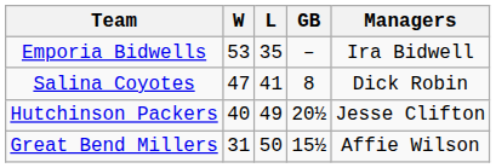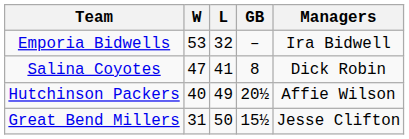Emporia Bidwells | L: 35 -> 32
Hutchinson Packers | Managers: Jesse Clifton -> Affie Wilson
Great Bend Millers | Managers: Affie Wilson -> Jesse Clifton
